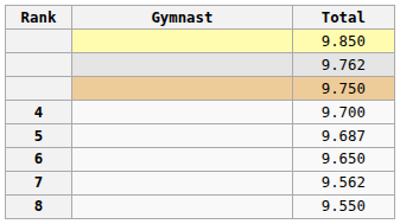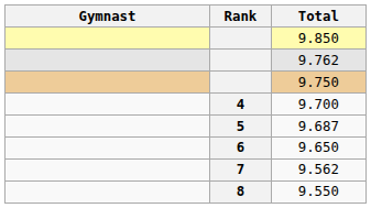columns swapped: Rank <-> Gymnast
